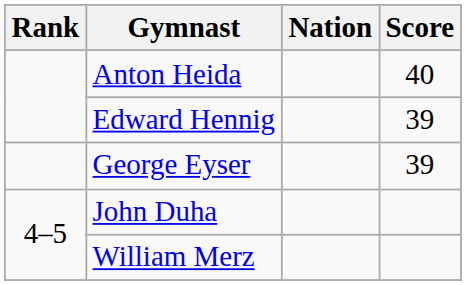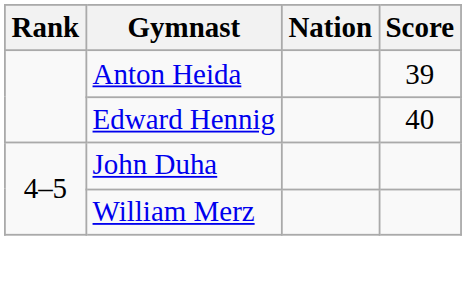Anton Heida | Score: 40 -> 39
Edward Hennig | Score: 39 -> 40
- row: George Eyser | 39
